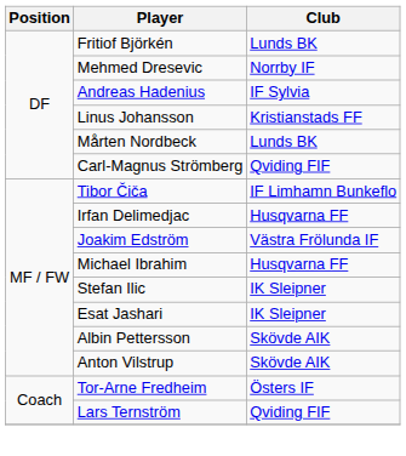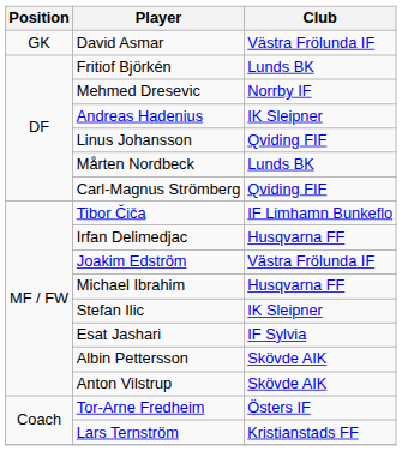+ row: GK | David Asmar | Västra Frölunda IF
Andreas Hadenius | Club: IF Sylvia -> IK Sleipner
Linus Johansson | Club: Kristianstads FF -> Qviding FIF
Esat Jashari | Club: IK Sleipner -> IF Sylvia
Lars Ternström | Club: Qviding FIF -> Kristianstads FF
